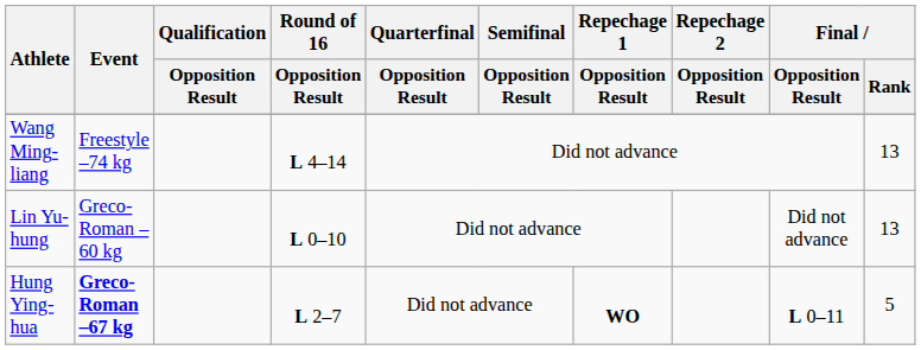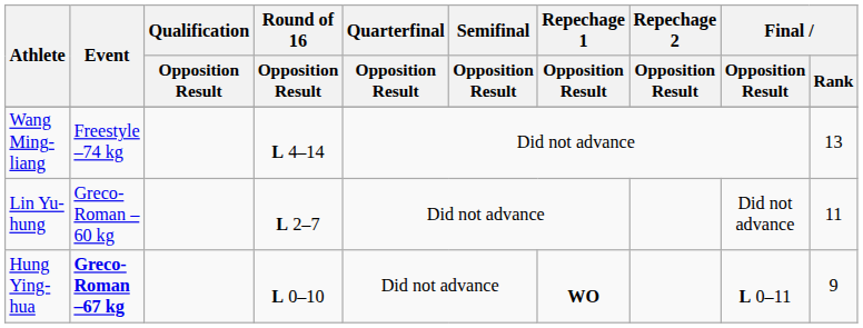Lin Yu-hung | Round of 16 / Opposition Result: L 0–10 -> L 2–7
Lin Yu-hung | Final / Rank: 13 -> 11
Hung Ying-hua | Round of 16 / Opposition Result: L 2–7 -> L 0–10
Hung Ying-hua | Final / Rank: 5 -> 9
